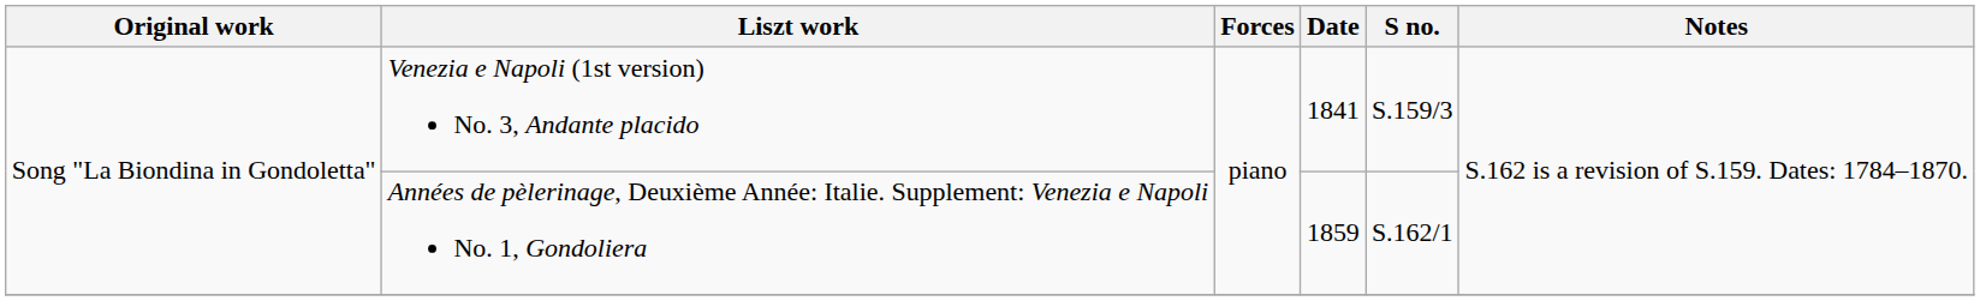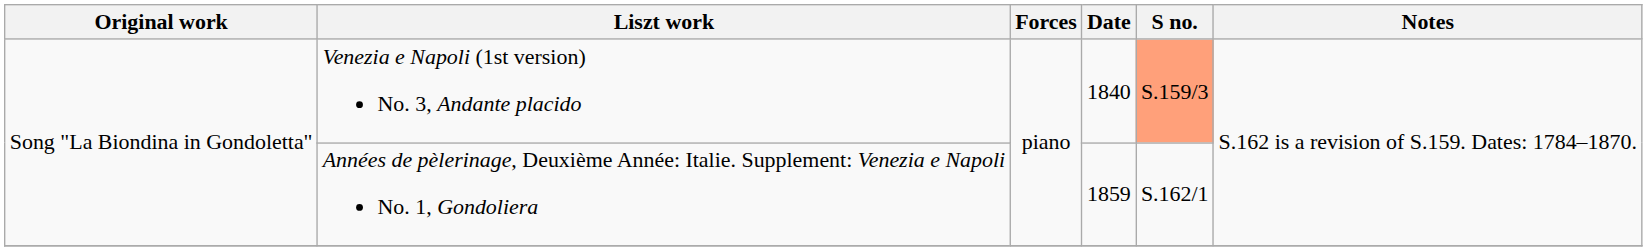Venezia e Napoli (1st version) No. 3, Andante placido | Date: 1841 -> 1840
Venezia e Napoli (1st version) No. 3, Andante placido | S no.: no background -> lightsalmon background
